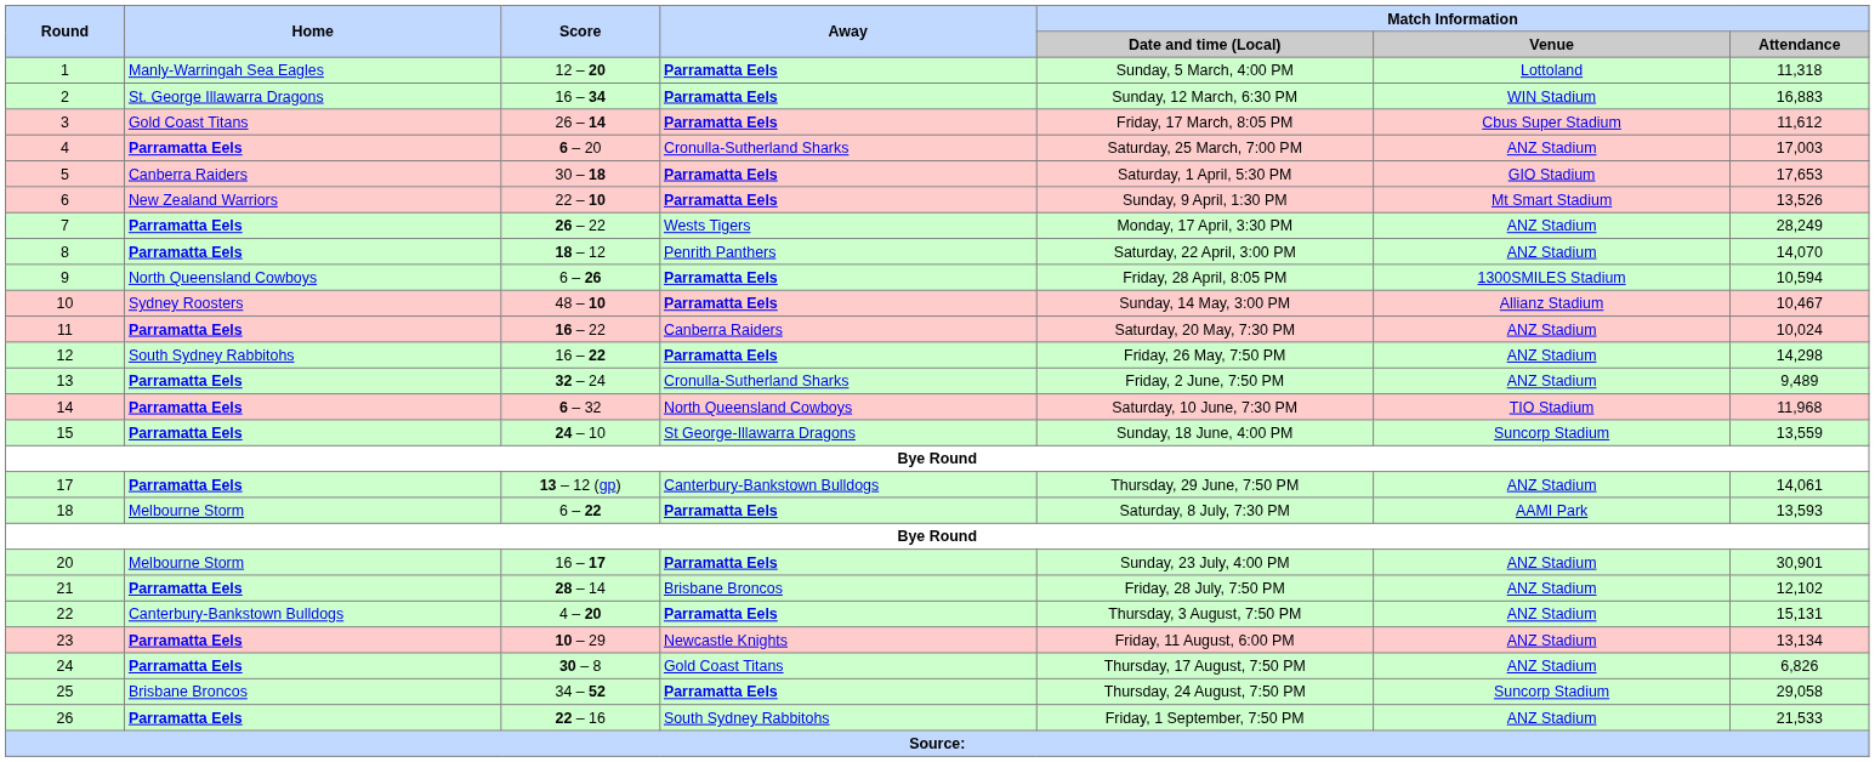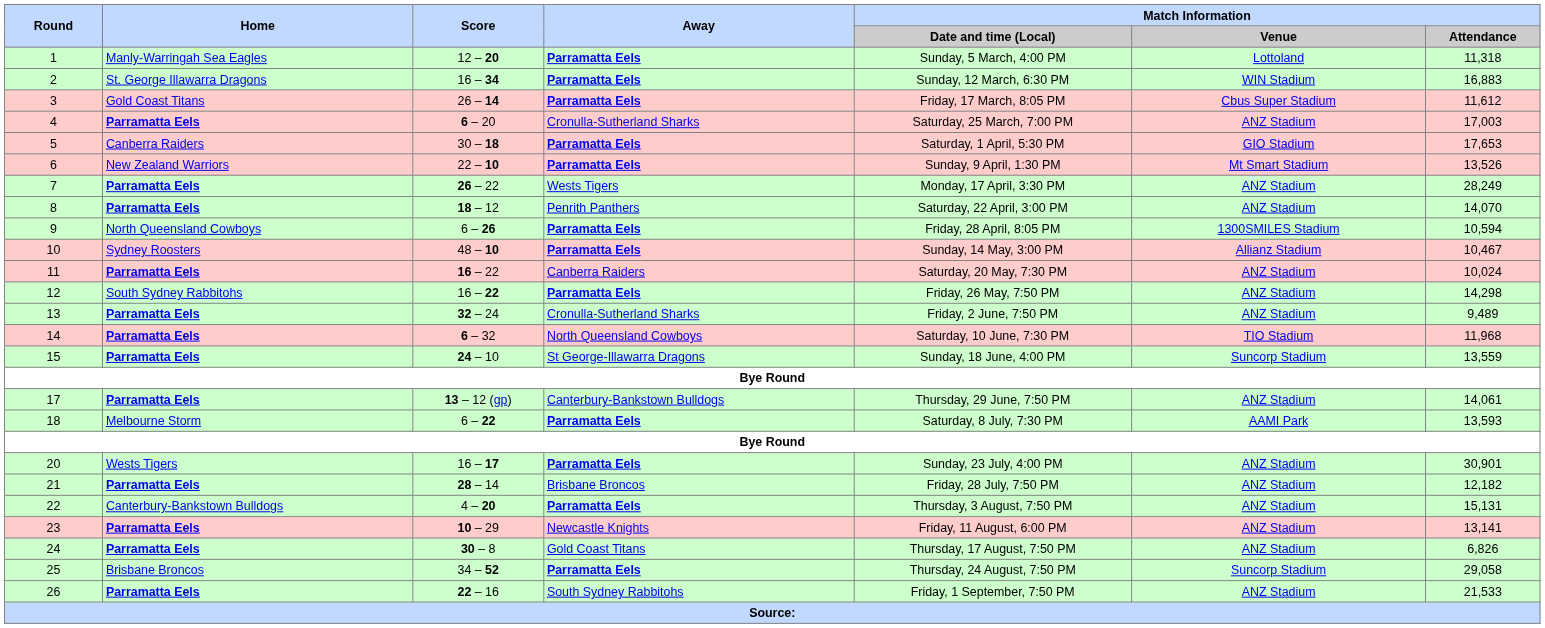20 | Home: Melbourne Storm -> Wests Tigers
21 | Match Information / Attendance: 12,102 -> 12,182
23 | Match Information / Attendance: 13,134 -> 13,141
